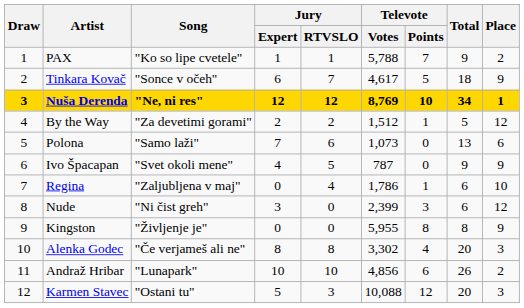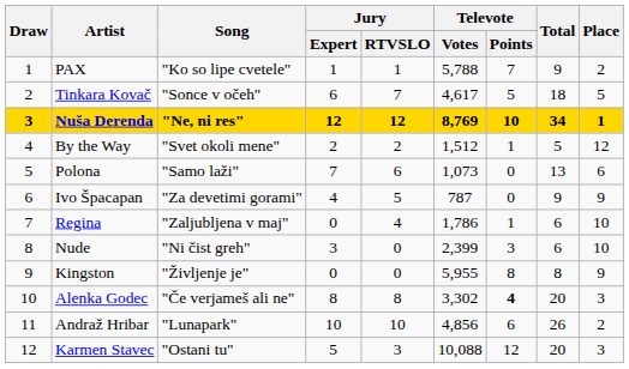Tinkara Kovač | Place: 9 -> 5
By the Way | Song: "Za devetimi gorami" -> "Svet okoli mene"
Ivo Špacapan | Song: "Svet okoli mene" -> "Za devetimi gorami"
Nude | Place: 12 -> 10
Alenka Godec | Televote / Points: normal -> bold
